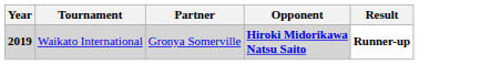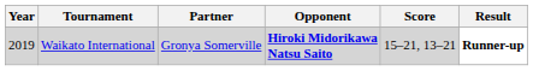+ column: Score | 15–21, 13–21
Waikato International | Year: bold -> normal
